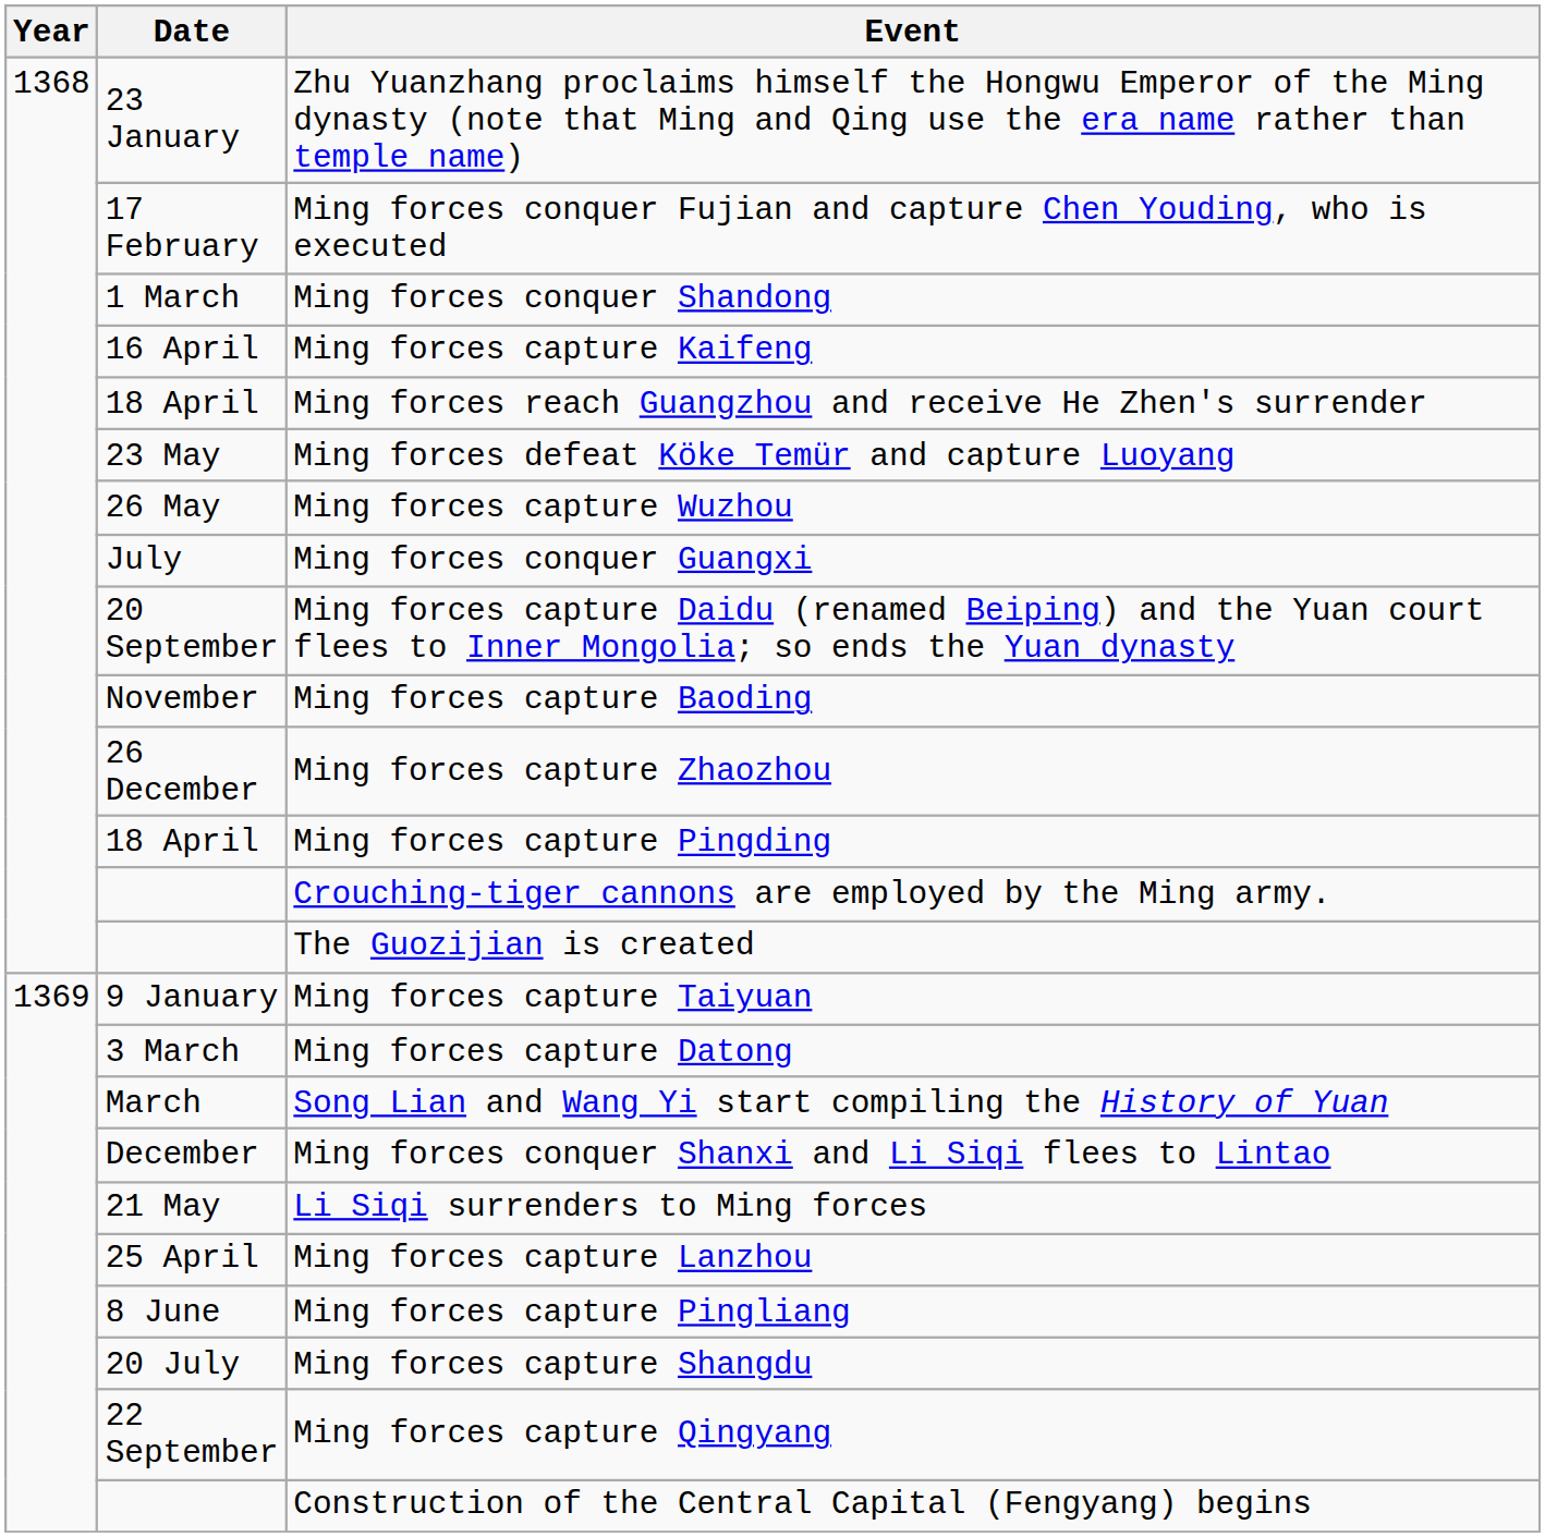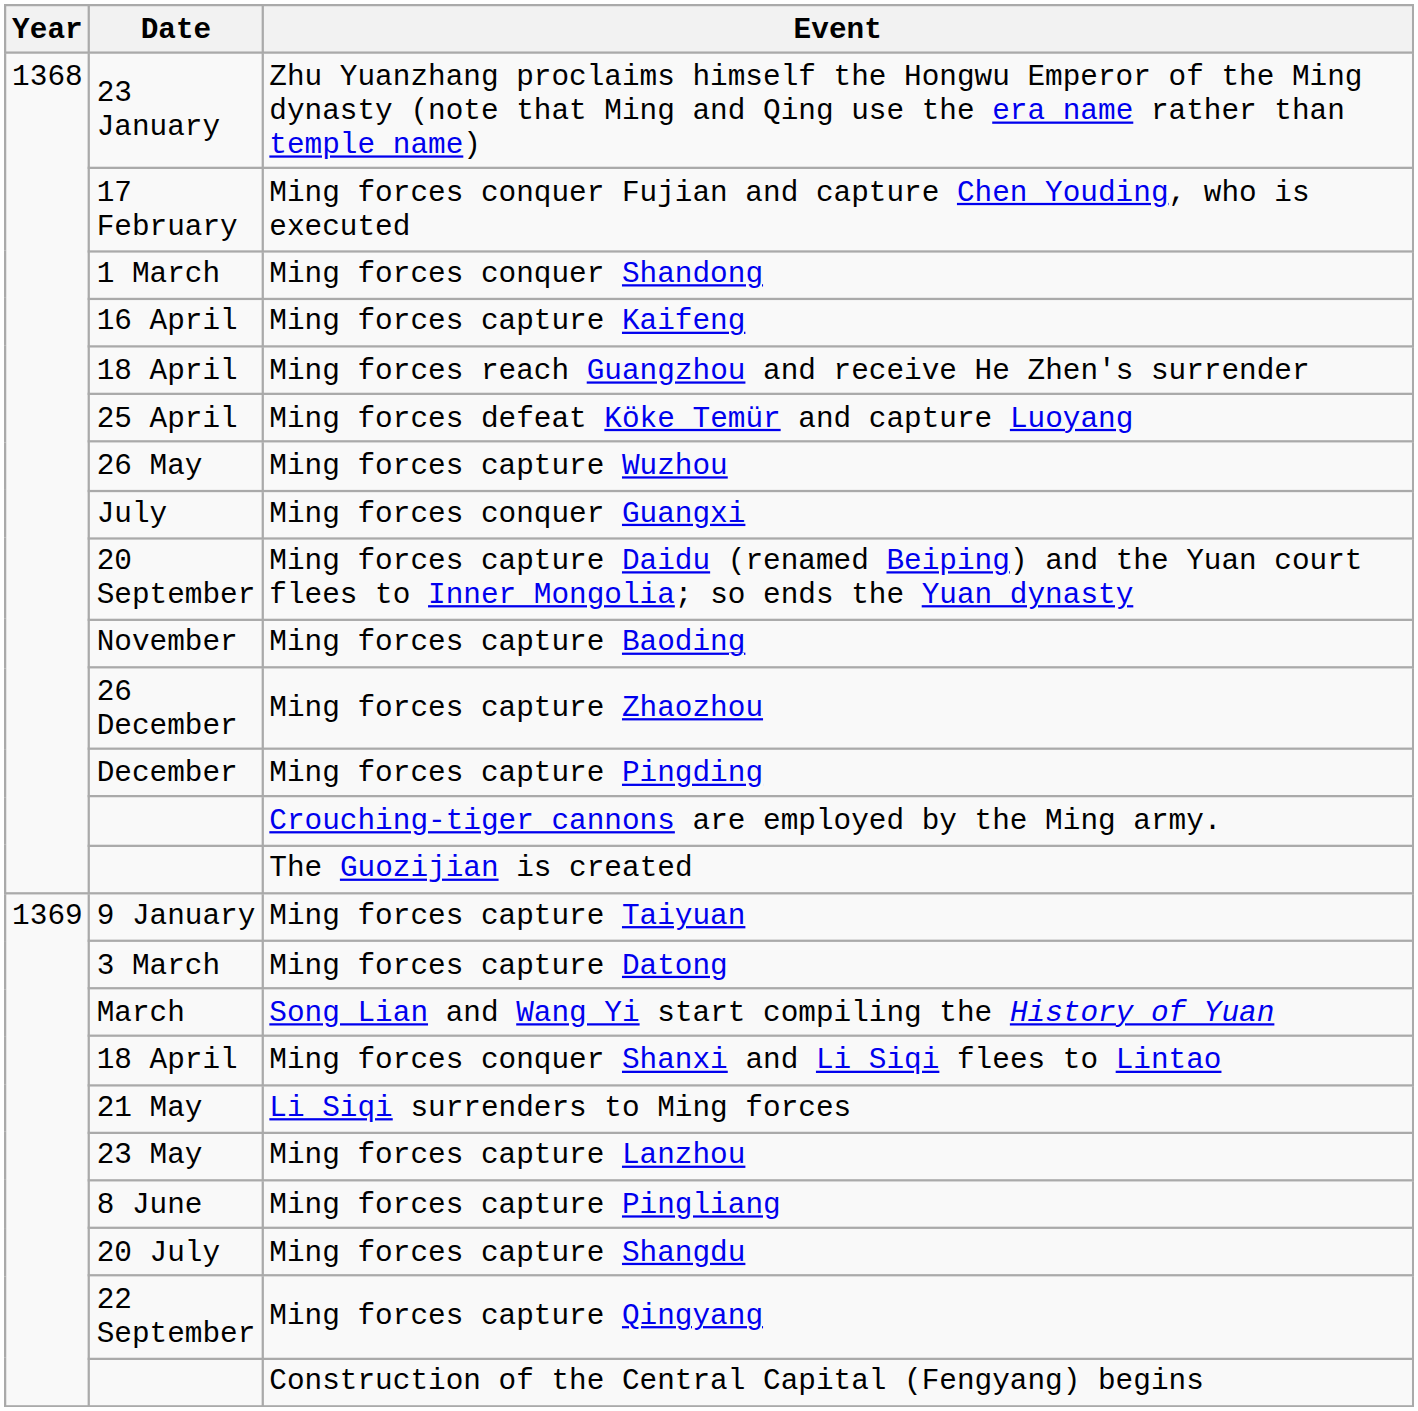Ming forces defeat Köke Temür and capture Luoyang | Date: 23 May -> 25 April
Ming forces capture Pingding | Date: 18 April -> December
Ming forces conquer Shanxi and Li Siqi flees to Lintao | Date: December -> 18 April
Ming forces capture Lanzhou | Date: 25 April -> 23 May
